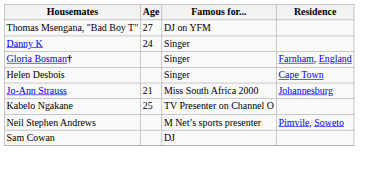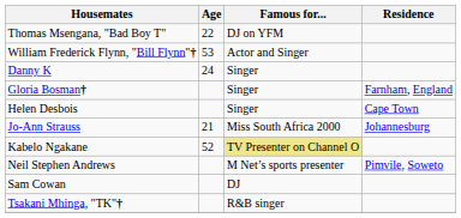Thomas Msengana, "Bad Boy T" | Age: 27 -> 22
+ row: William Frederick Flynn, "Bill Flynn"† | 53 | Actor and Singer
Kabelo Ngakane | Age: 25 -> 52
Kabelo Ngakane | Famous for...: no background -> khaki background
+ row: Tsakani Mhinga, "TK"† | R&B singer
